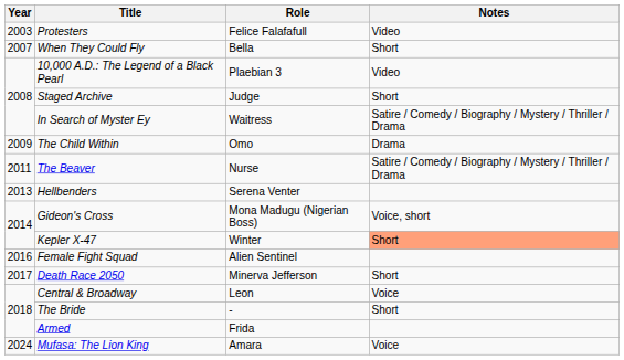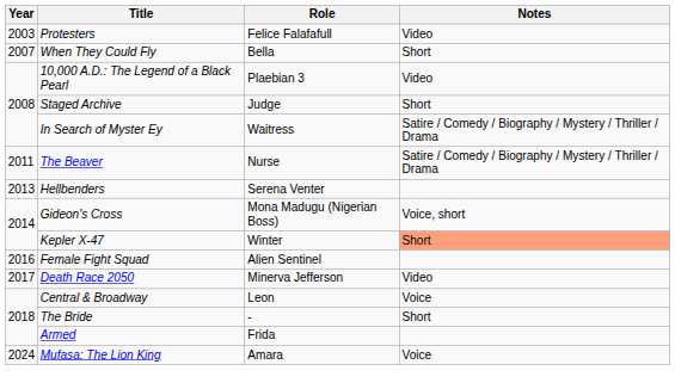- row: 2009 | The Child Within | Omo | Drama
Death Race 2050 | Notes: Short -> Video
